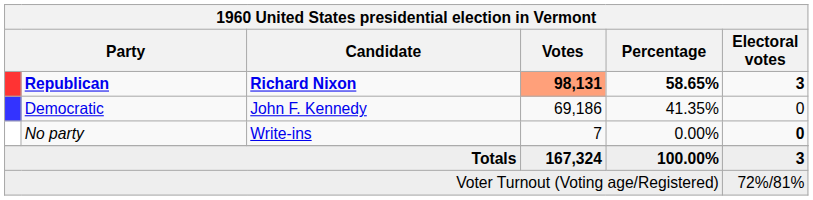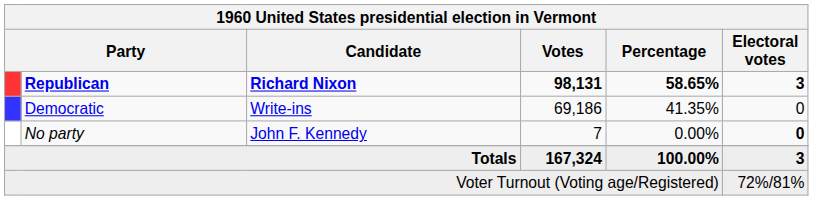Republican | Votes: lightsalmon background -> no background
Democratic | Candidate: John F. Kennedy -> Write-ins
No party | Candidate: Write-ins -> John F. Kennedy
